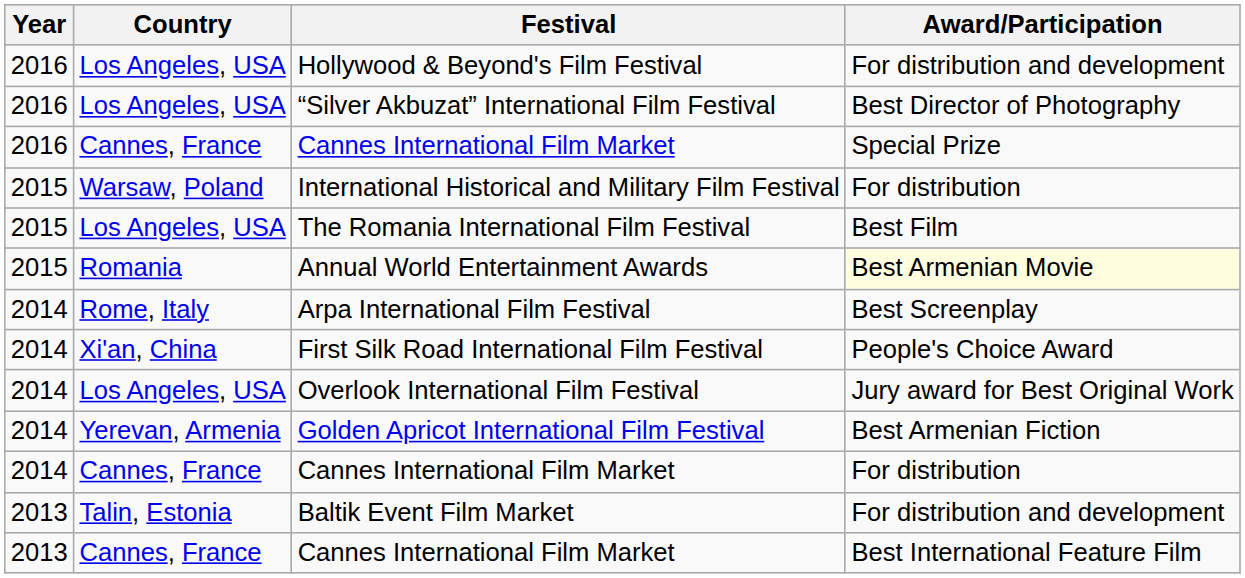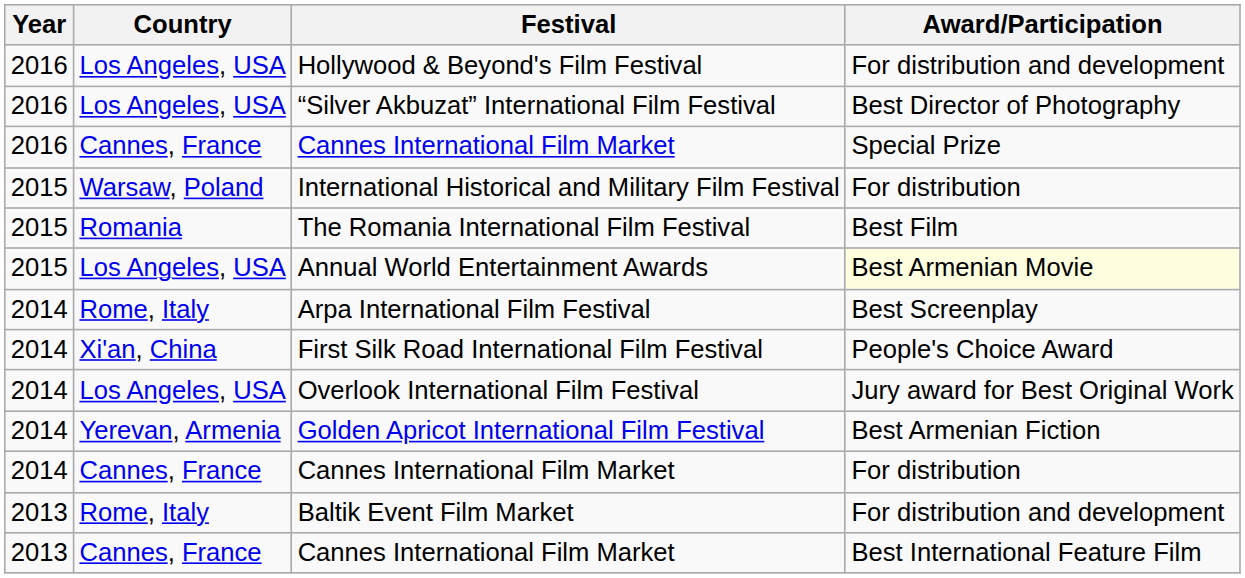The Romania International Film Festival | Country: Los Angeles, USA -> Romania
Annual World Entertainment Awards | Country: Romania -> Los Angeles, USA
Baltik Event Film Market | Country: Talin, Estonia -> Rome, Italy
